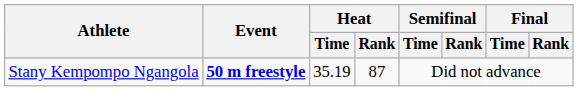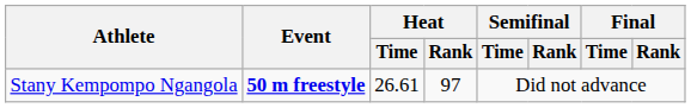Stany Kempompo Ngangola | Heat / Time: 35.19 -> 26.61
Stany Kempompo Ngangola | Heat / Rank: 87 -> 97
